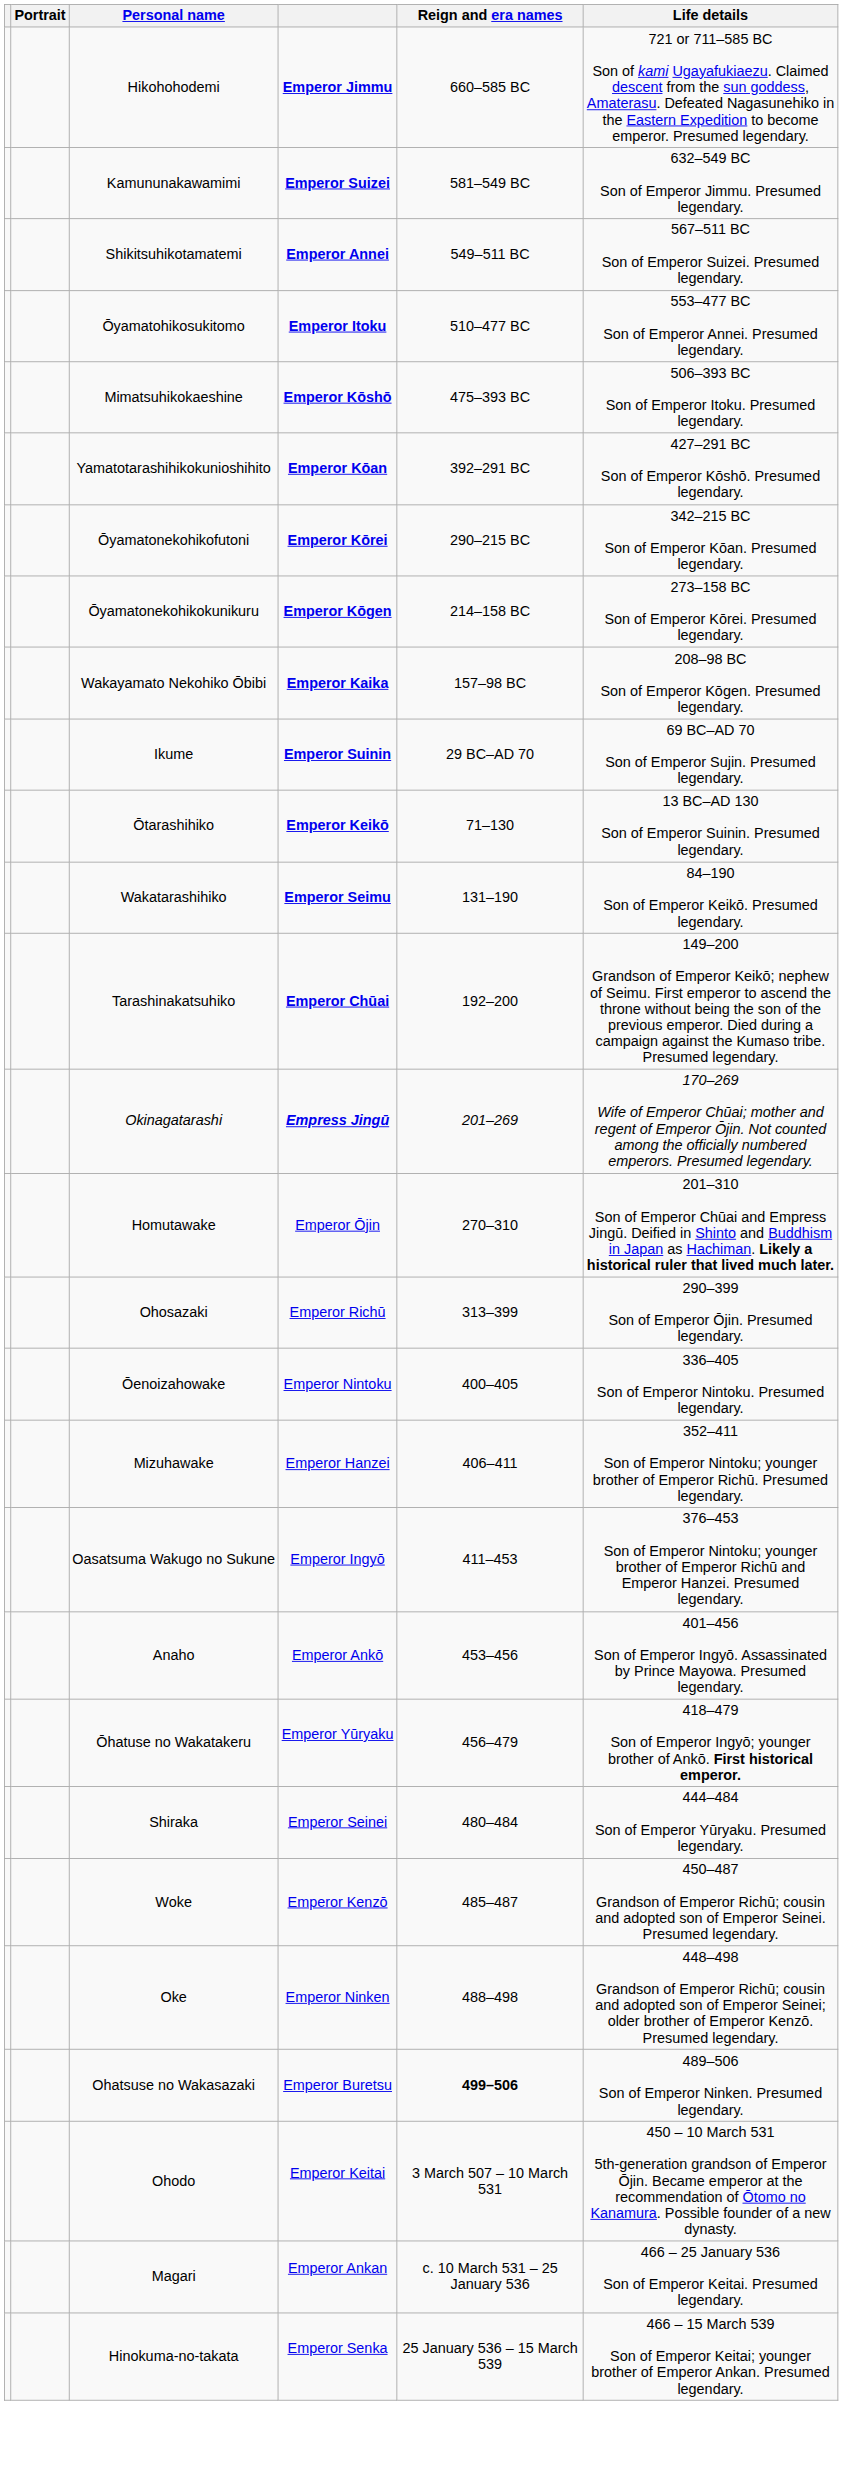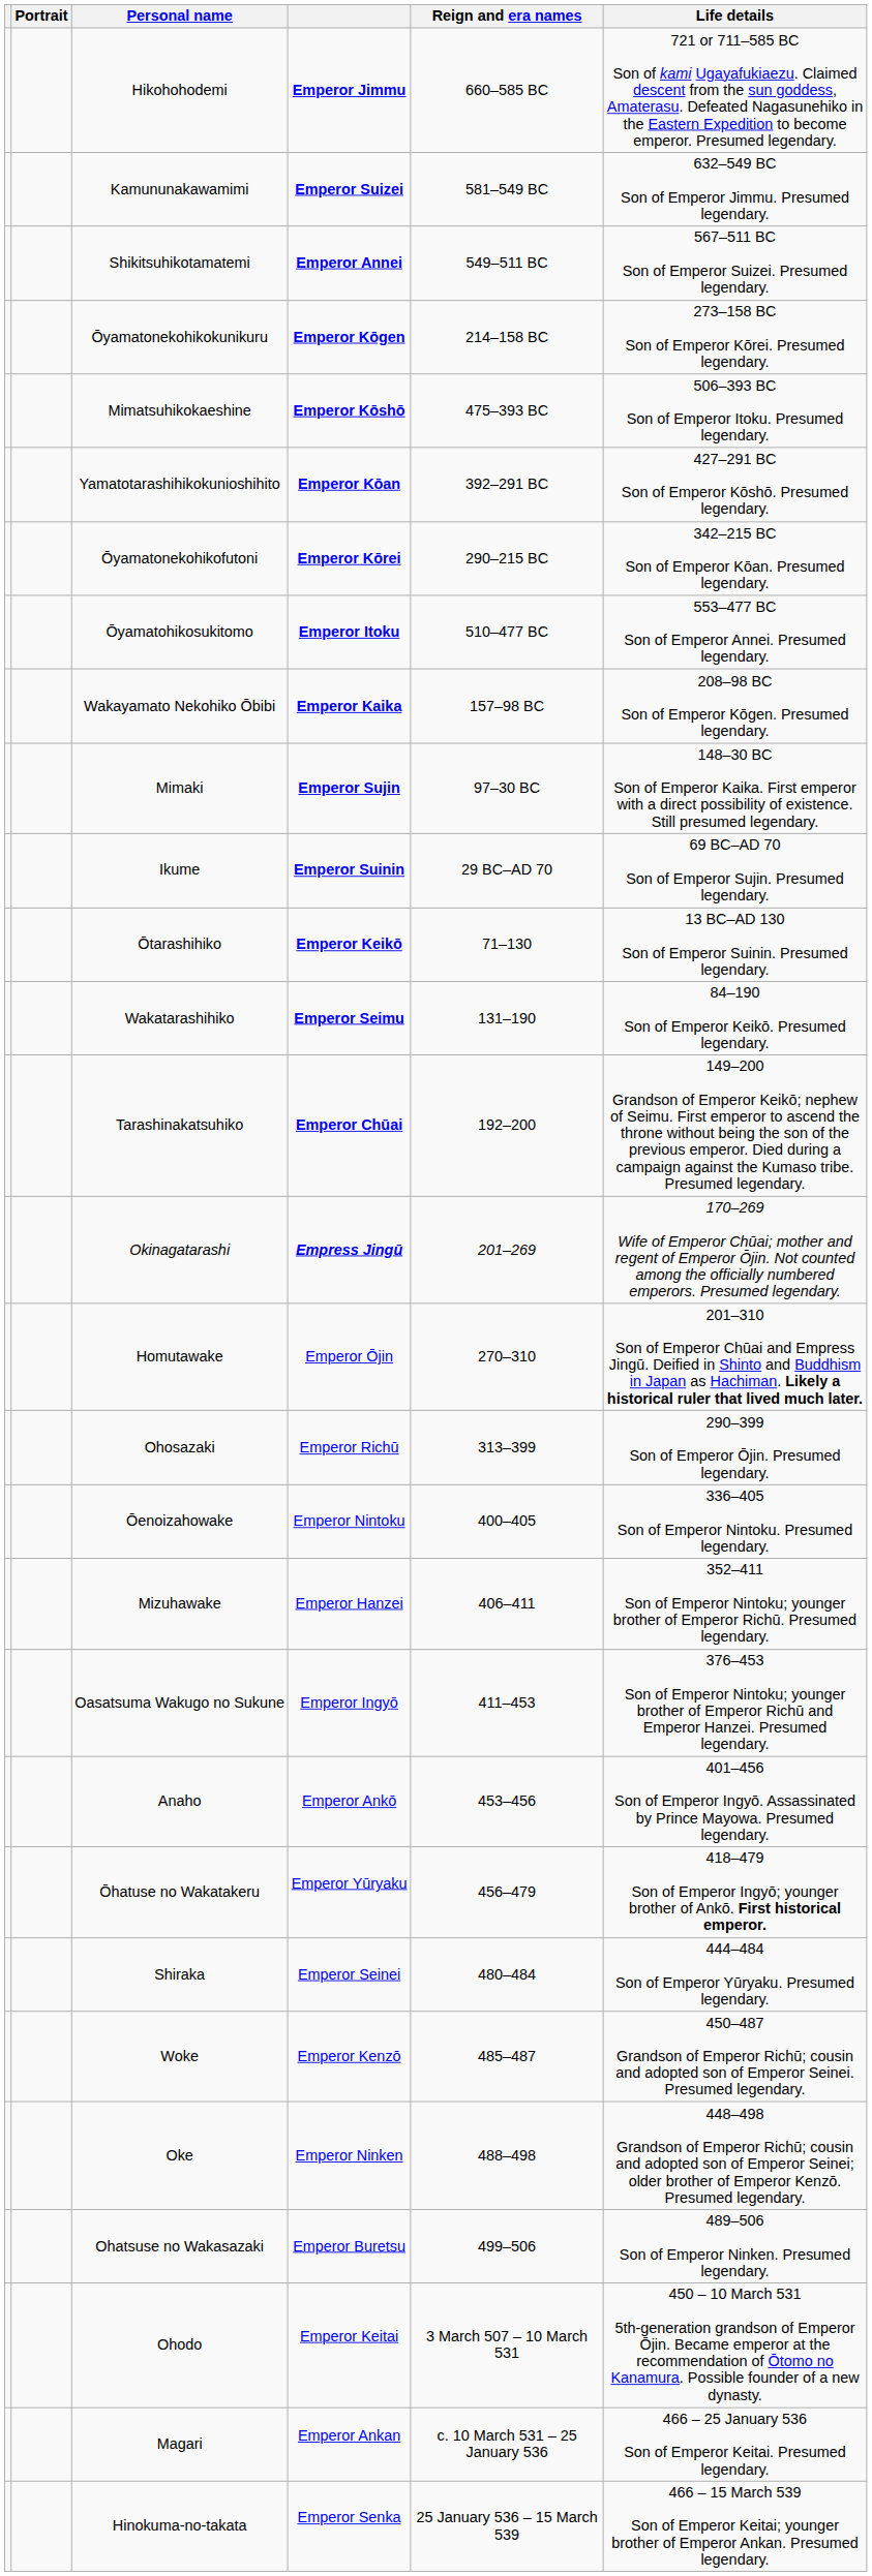rows swapped: Ōyamatohikosukitomo <-> Ōyamatonekohikokunikuru
+ row: Mimaki | Emperor Sujin | 97–30 BC | 148–30 BC Son of Emperor Kaika. First emperor with a direct possibility of existence. Still presumed legendary.
Ohatsuse no Wakasazaki | Reign and era names: bold -> normal
